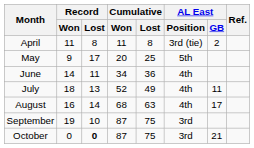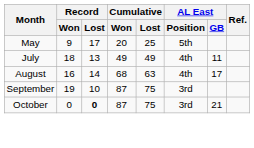- row: April | 11 | 8 | 11 | 8 | 3rd (tie) | 2
- row: June | 14 | 11 | 34 | 36 | 4th
July | Cumulative / Won: 52 -> 49
